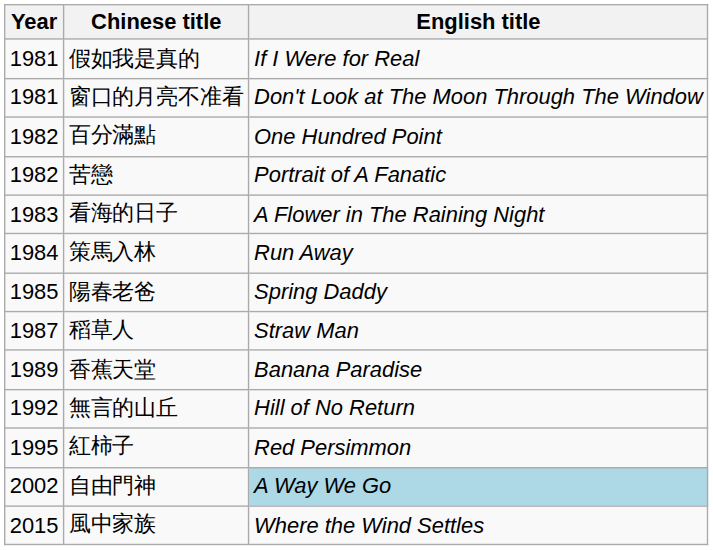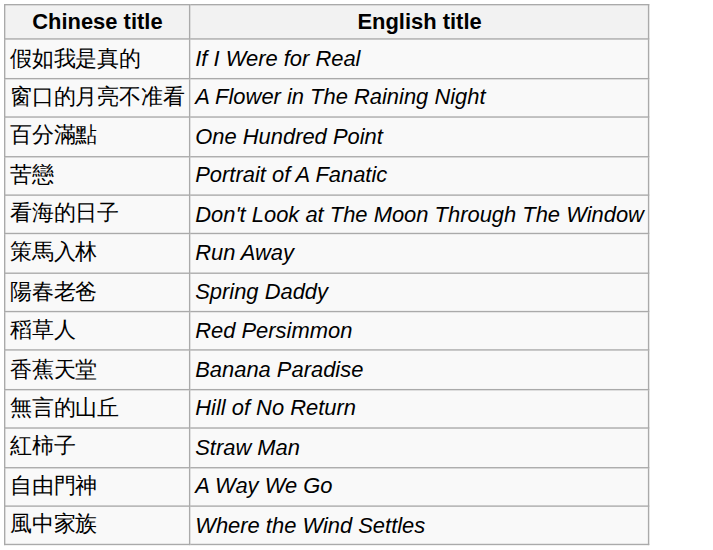- column: Year | 1981 | 1981 | 1982 | 1982 | 1983 | 1984 | 1985 | 1987 | 1989 | 1992 | 1995 | 2002 | 2015
窗口的月亮不准看 | English title: Don't Look at The Moon Through The Window -> A Flower in The Raining Night
看海的日子 | English title: A Flower in The Raining Night -> Don't Look at The Moon Through The Window
稻草人 | English title: Straw Man -> Red Persimmon
紅柿子 | English title: Red Persimmon -> Straw Man
自由門神 | English title: lightblue background -> no background
